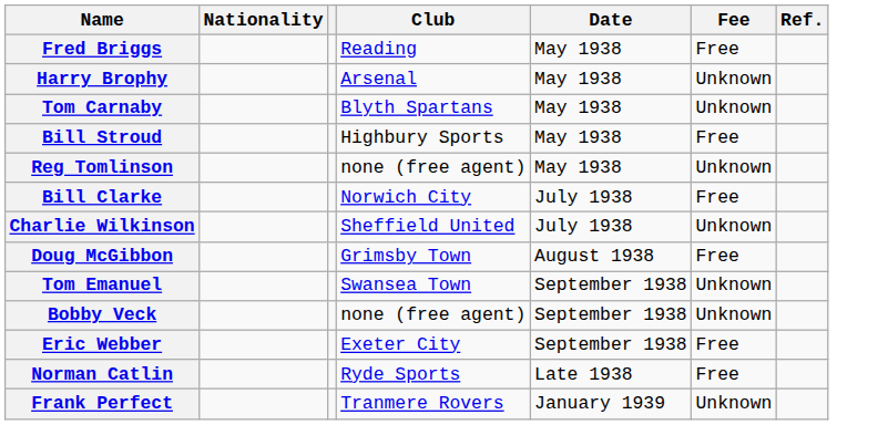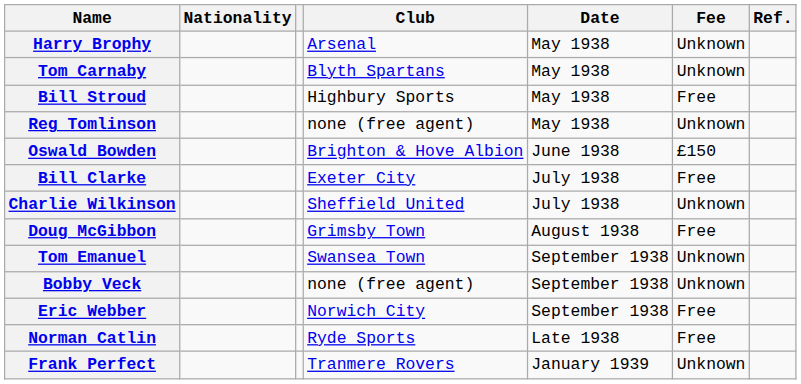- row: Fred Briggs | Reading | May 1938 | Free
+ row: Oswald Bowden | Brighton & Hove Albion | June 1938 | £150
Bill Clarke | Club: Norwich City -> Exeter City
Eric Webber | Club: Exeter City -> Norwich City
